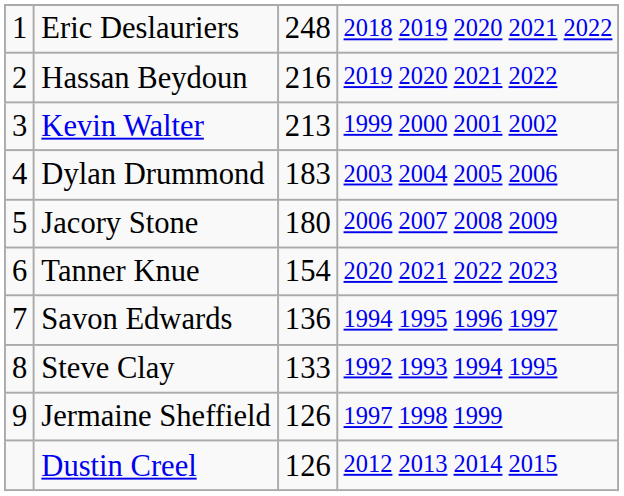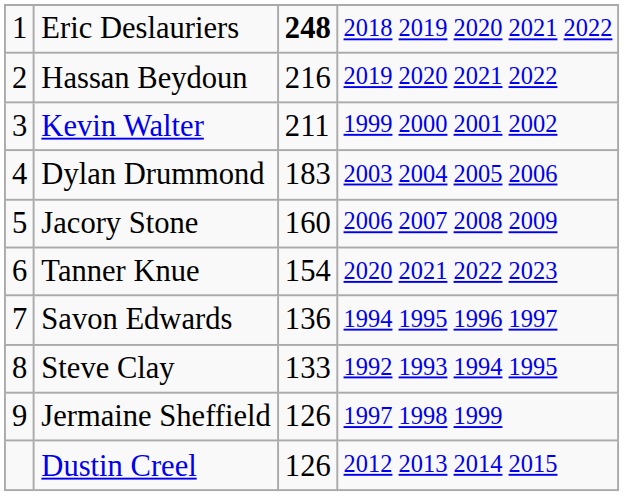Eric Deslauriers | column 3: normal -> bold
Kevin Walter | column 3: 213 -> 211
Jacory Stone | column 3: 180 -> 160
